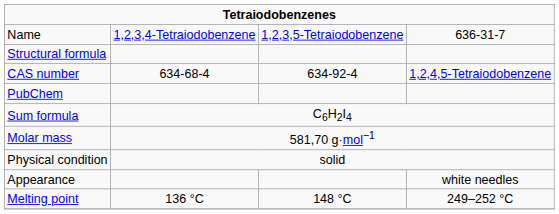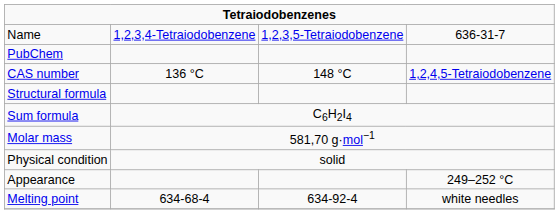rows swapped: Structural formula <-> PubChem
CAS number | column 2: 634-68-4 -> 136 °C
CAS number | column 3: 634-92-4 -> 148 °C
Appearance | column 4: white needles -> 249–252 °C
Melting point | column 2: 136 °C -> 634-68-4
Melting point | column 3: 148 °C -> 634-92-4
Melting point | column 4: 249–252 °C -> white needles
